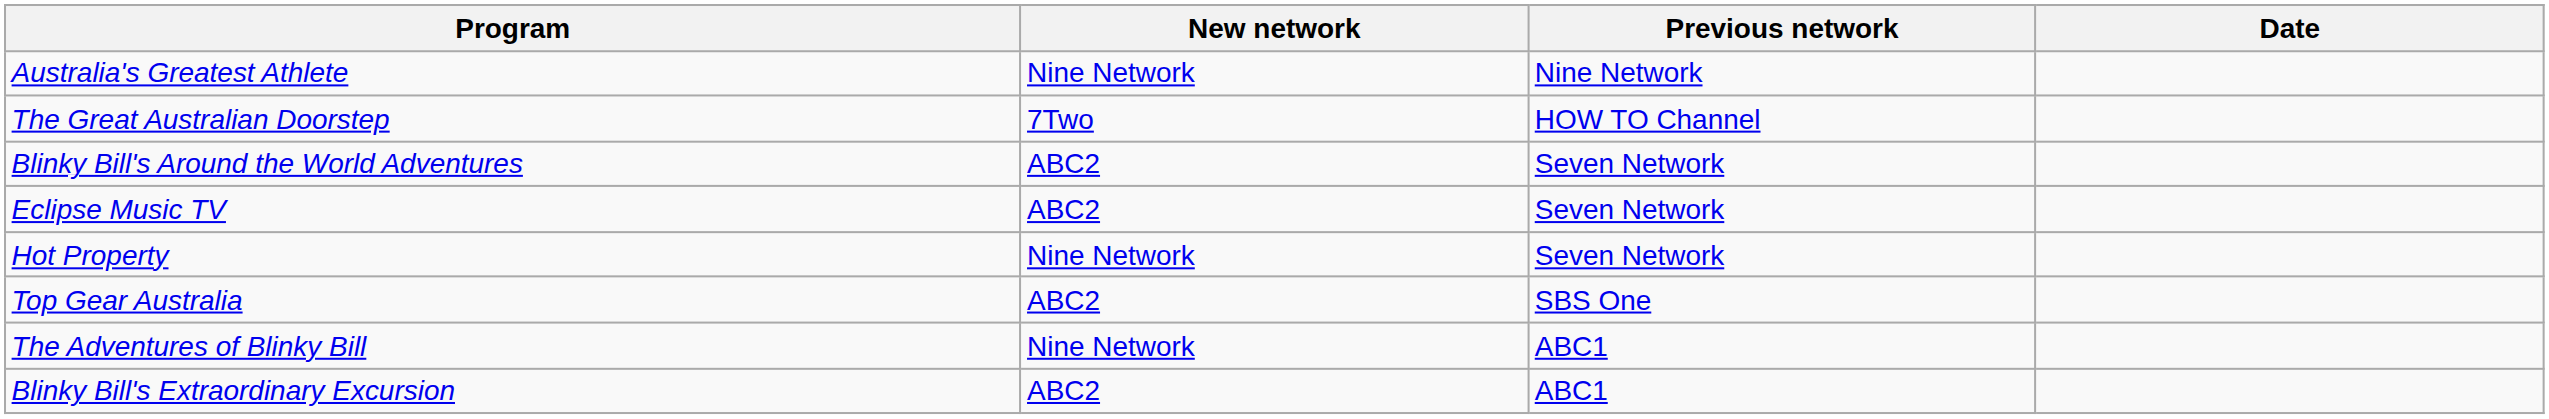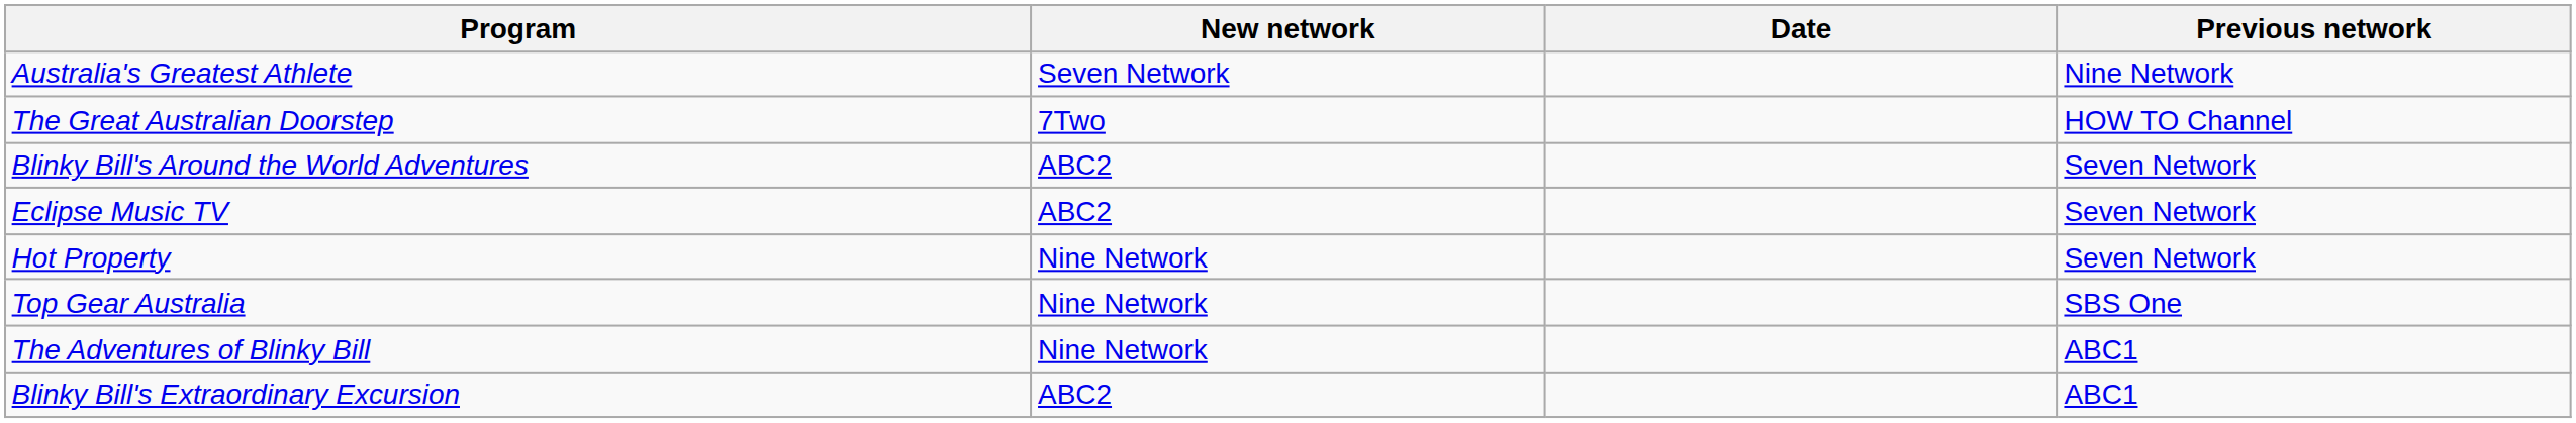columns swapped: Previous network <-> Date
Australia's Greatest Athlete | New network: Nine Network -> Seven Network
Top Gear Australia | New network: ABC2 -> Nine Network
